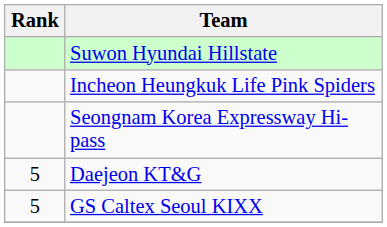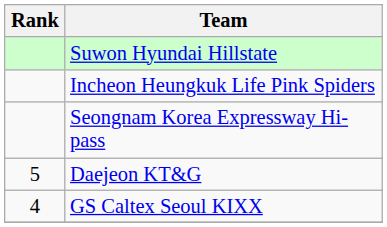GS Caltex Seoul KIXX | Rank: 5 -> 4
